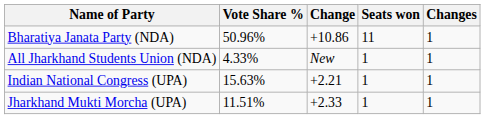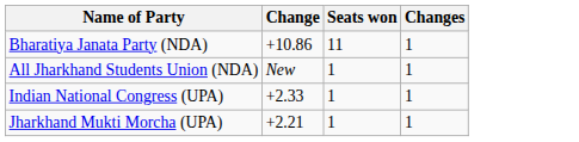- column: Vote Share % | 50.96% | 4.33% | 15.63% | 11.51%
Indian National Congress (UPA) | Change: +2.21 -> +2.33
Jharkhand Mukti Morcha (UPA) | Change: +2.33 -> +2.21
